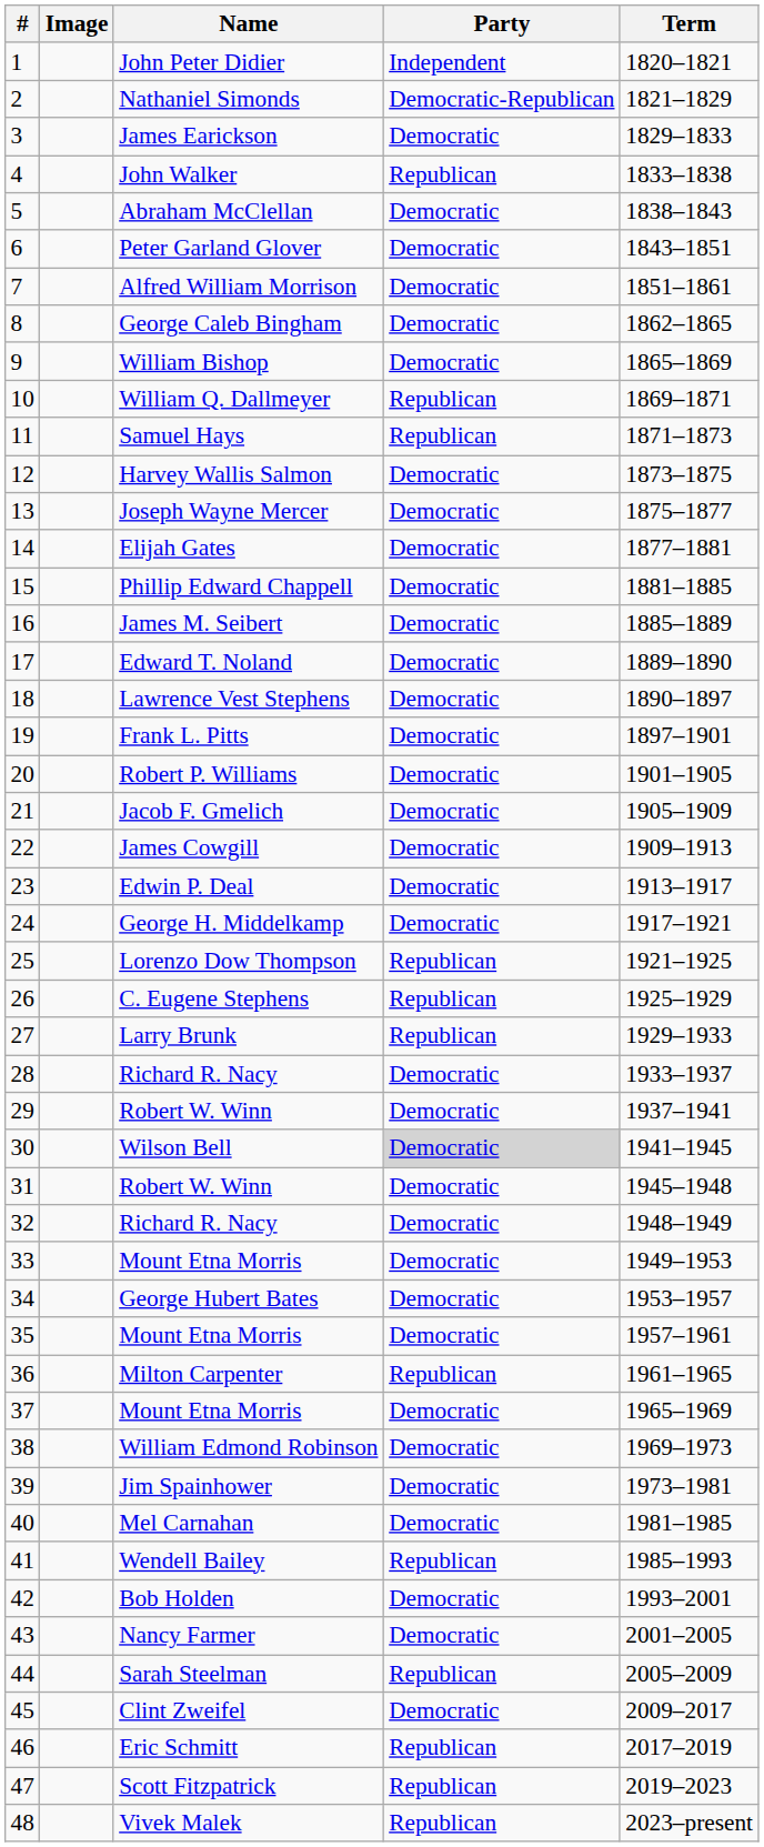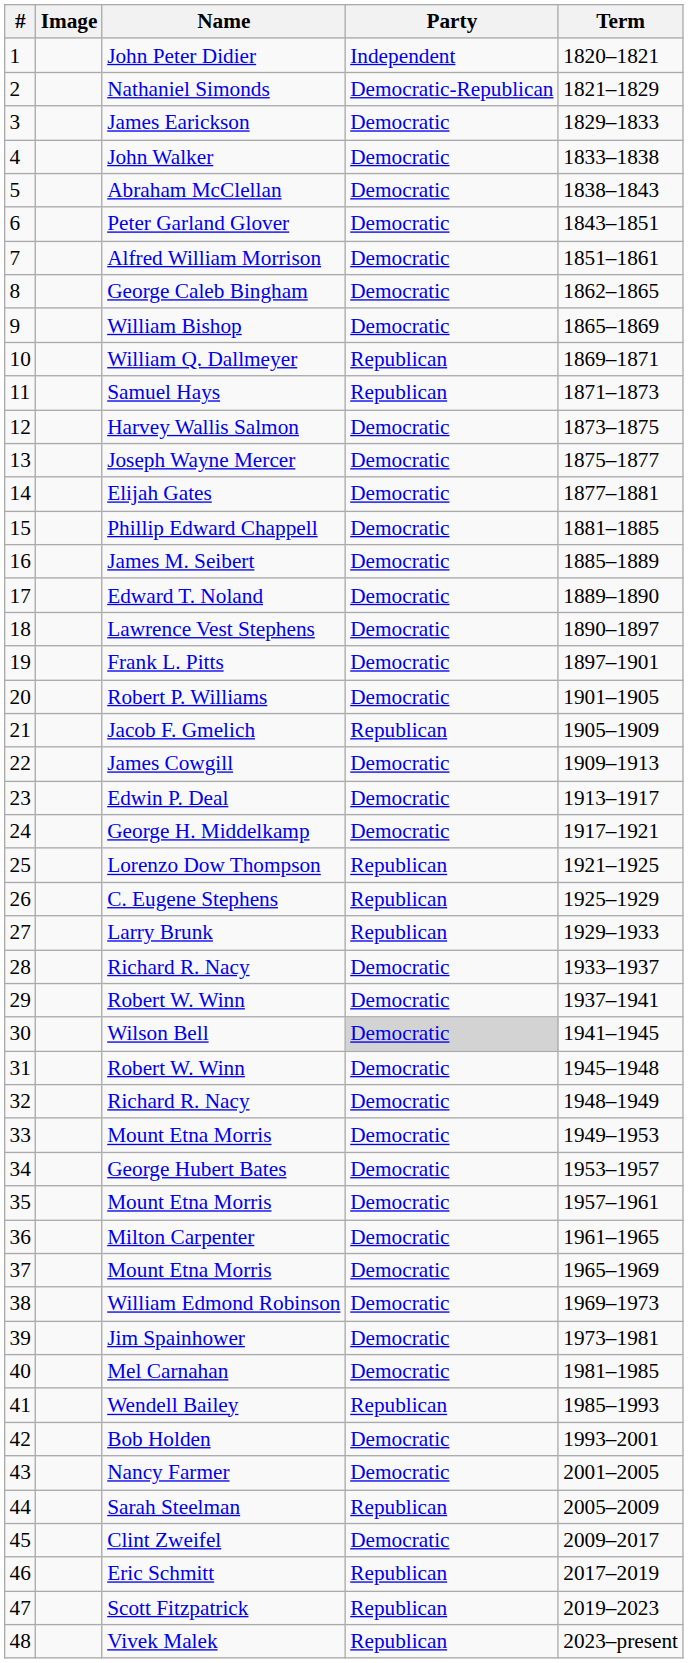John Walker | Party: Republican -> Democratic
Jacob F. Gmelich | Party: Democratic -> Republican
Milton Carpenter | Party: Republican -> Democratic
